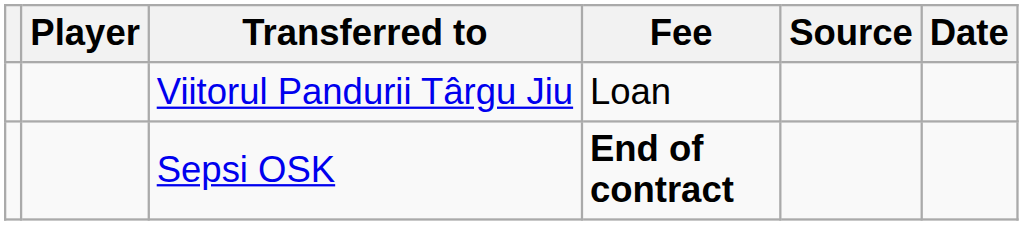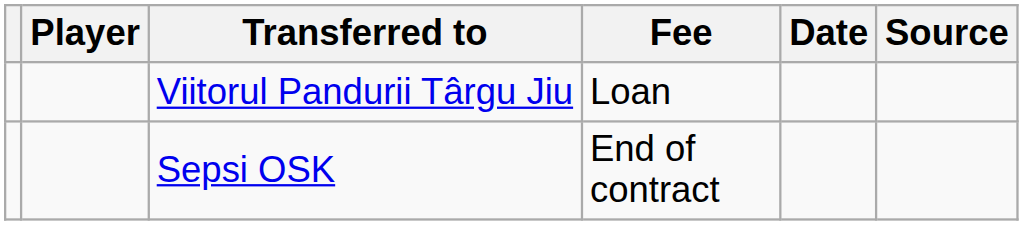columns swapped: Date <-> Source
Sepsi OSK | Fee: bold -> normal
